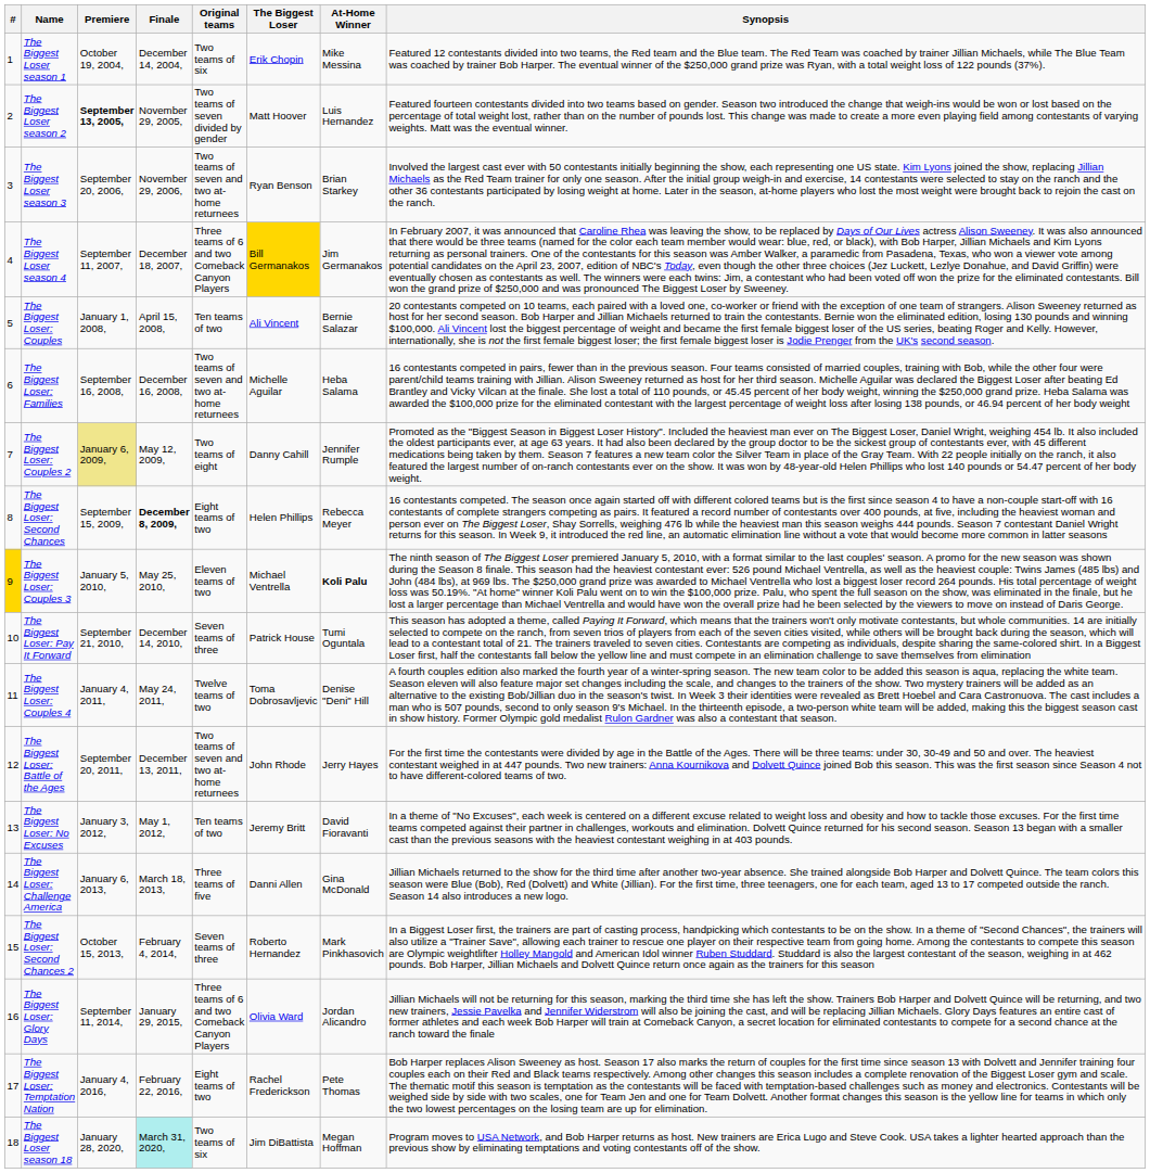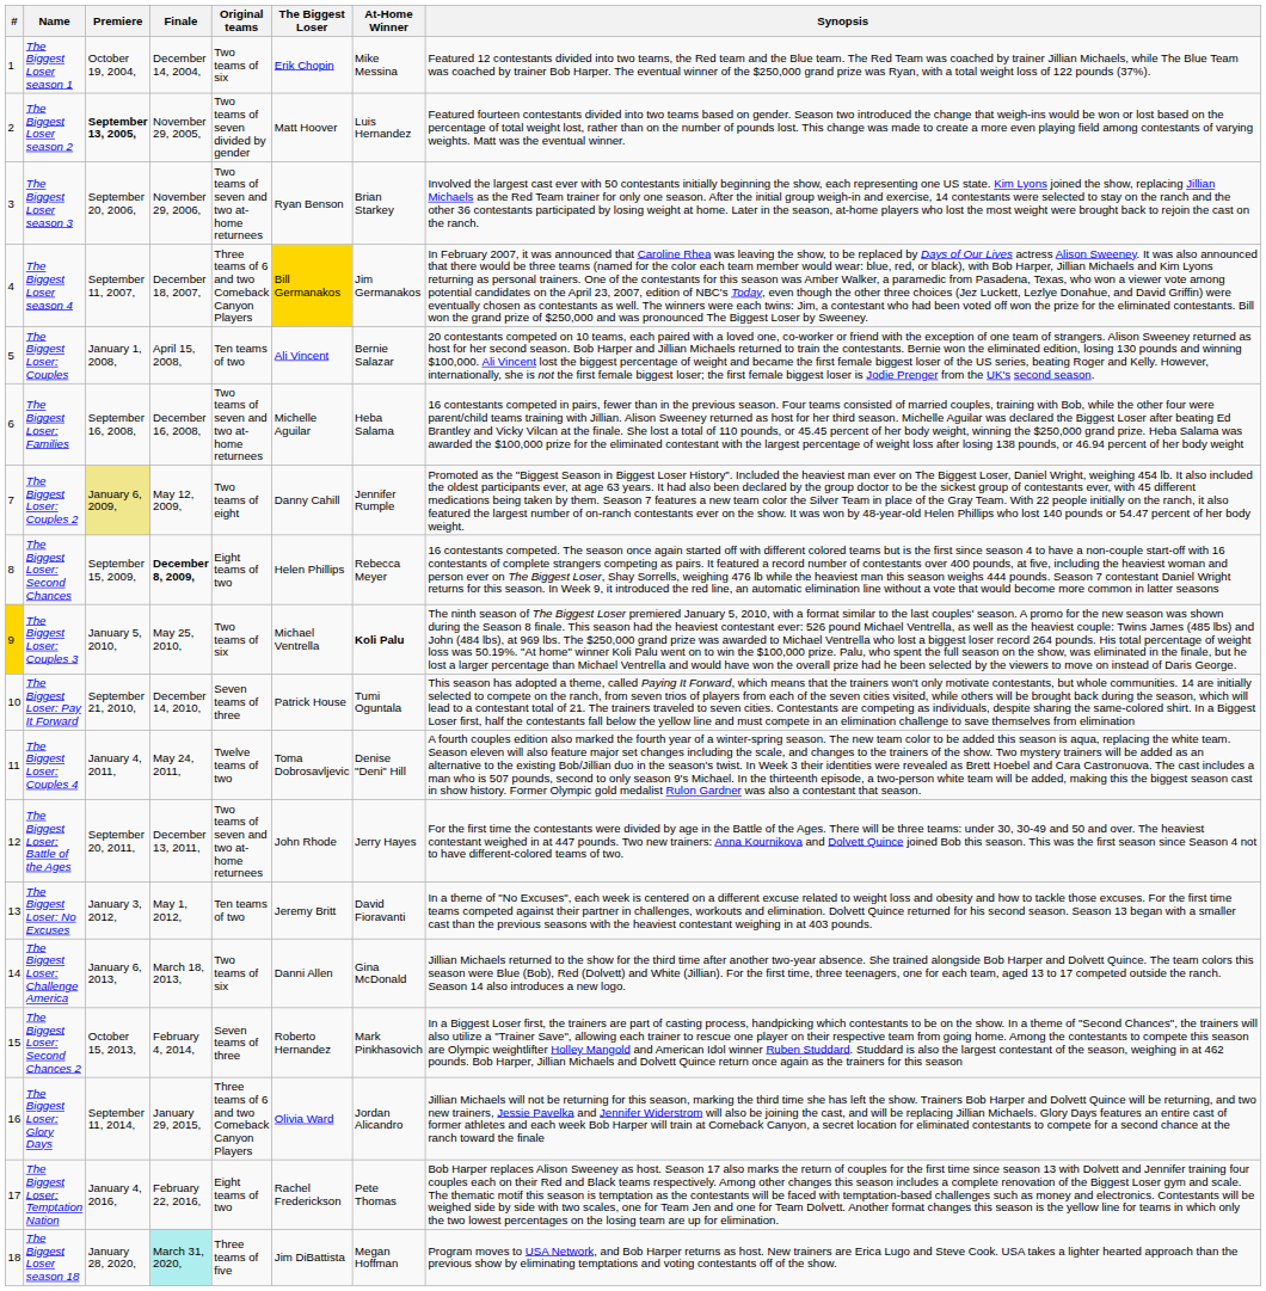The Biggest Loser: Couples 3 | Original teams: Eleven teams of two -> Two teams of six
The Biggest Loser: Challenge America | Original teams: Three teams of five -> Two teams of six
The Biggest Loser season 18 | Original teams: Two teams of six -> Three teams of five
